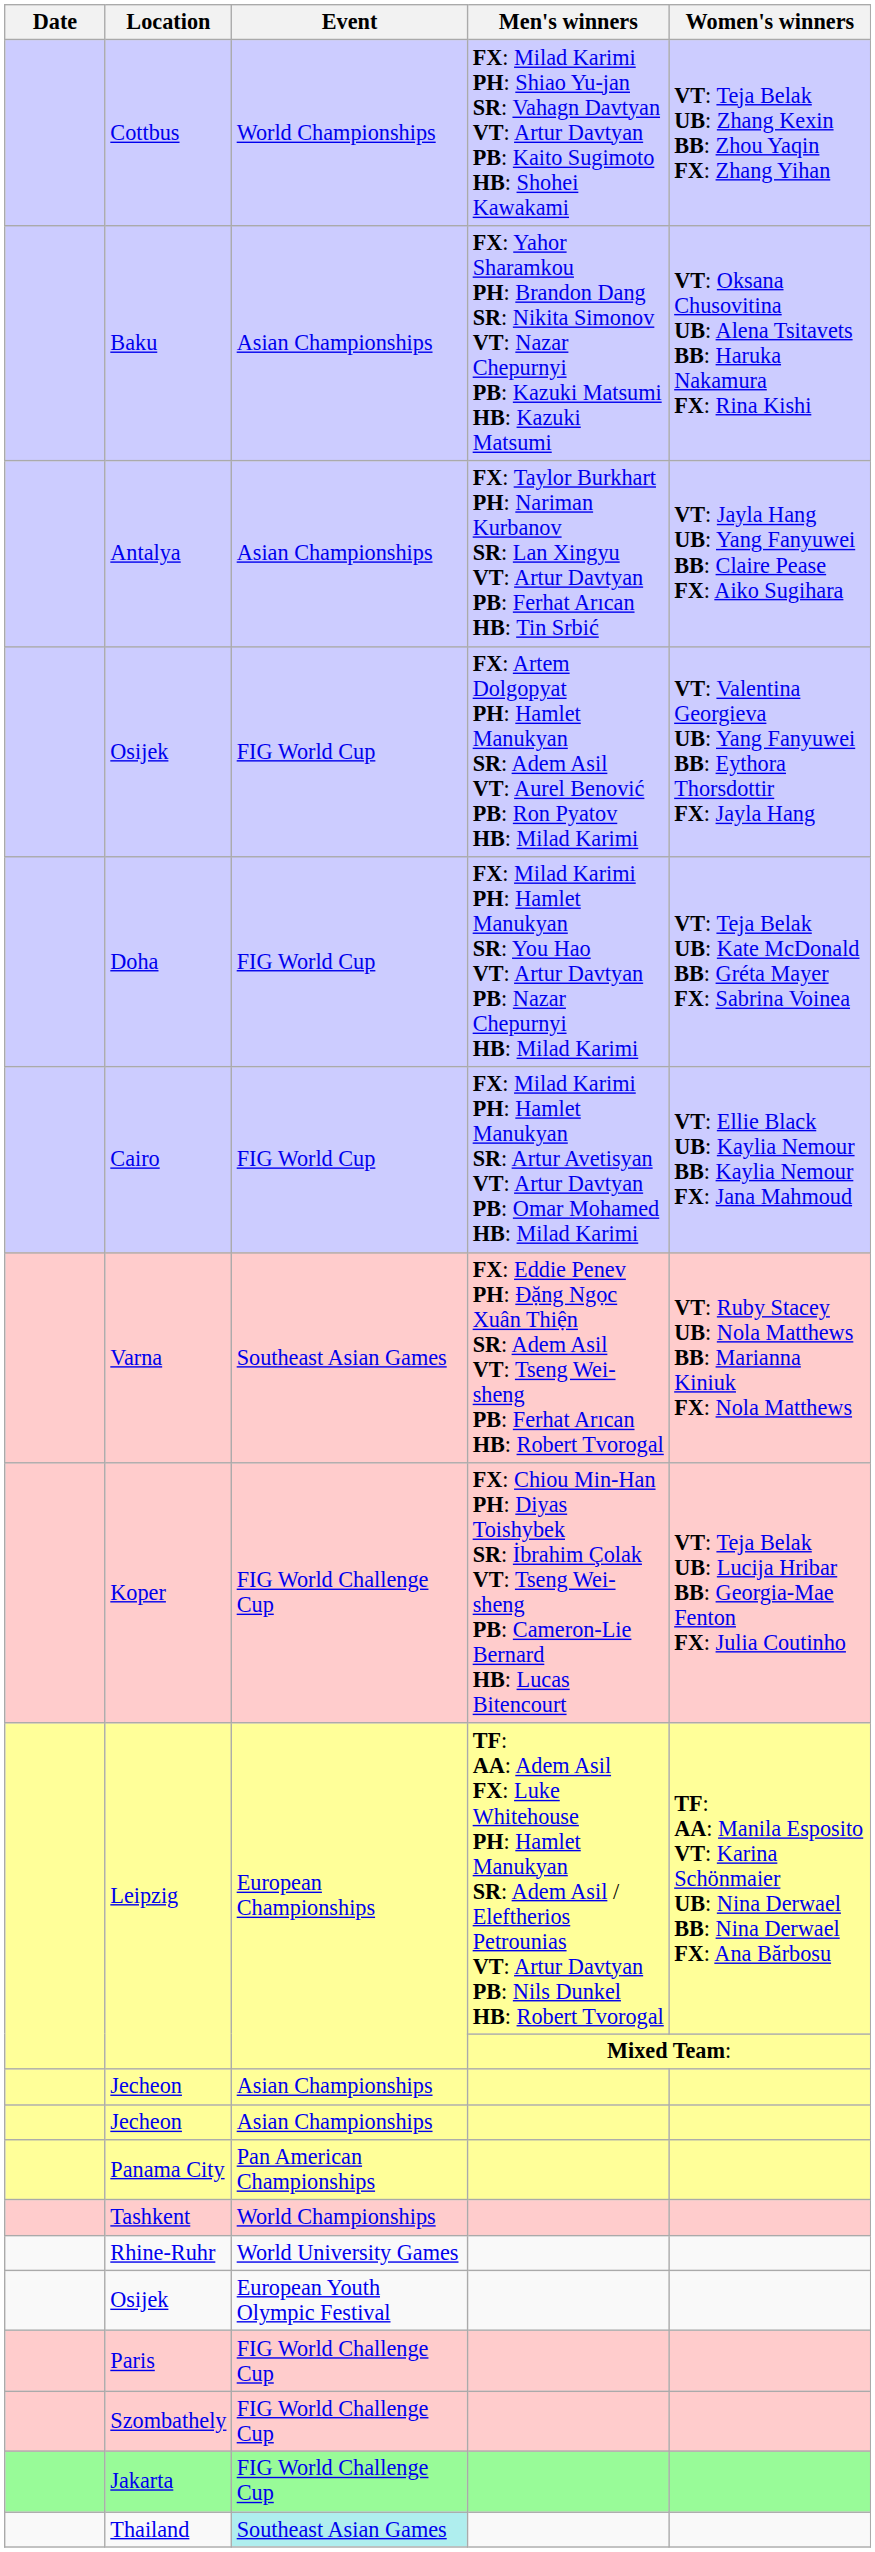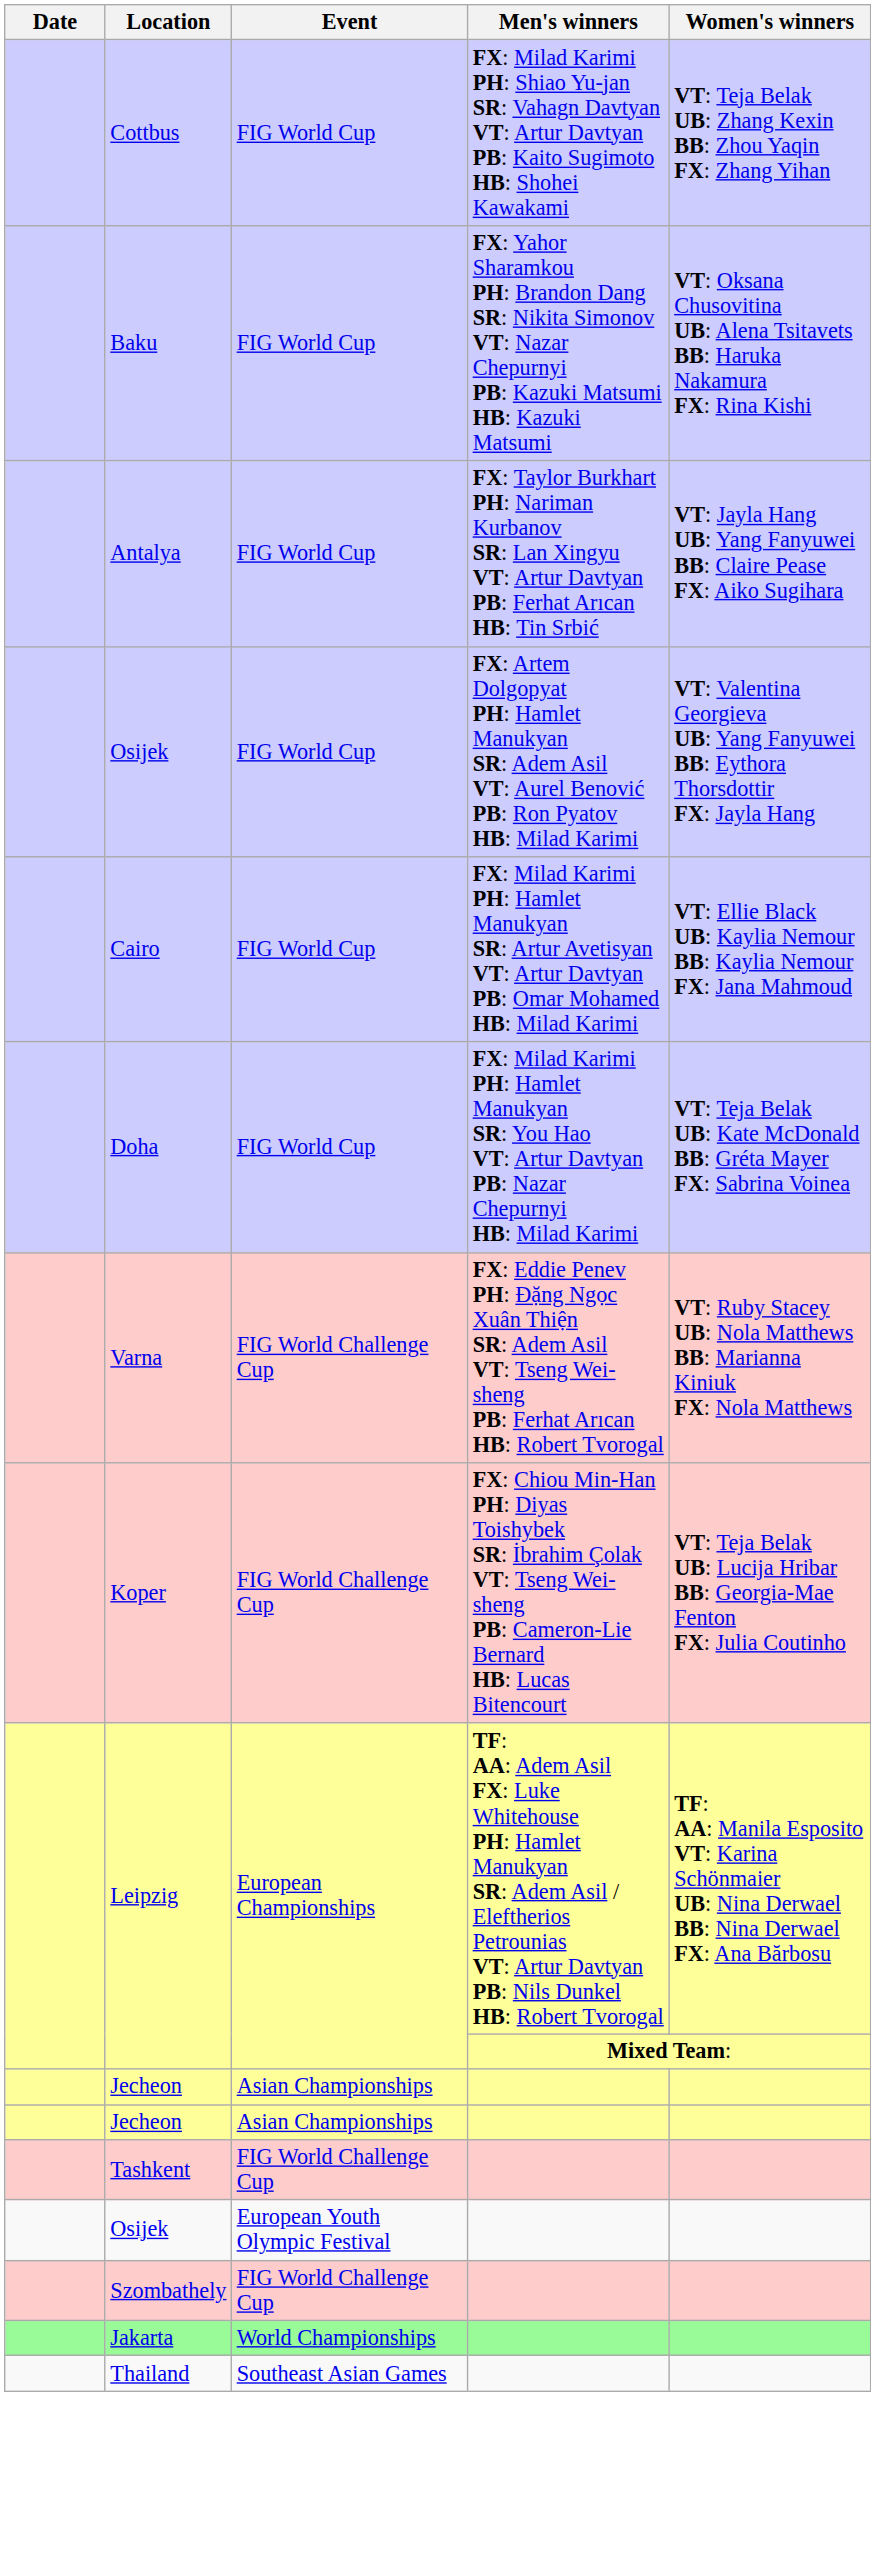Cottbus | Event: World Championships -> FIG World Cup
Baku | Event: Asian Championships -> FIG World Cup
Antalya | Event: Asian Championships -> FIG World Cup
rows swapped: Doha <-> Cairo
Varna | Event: Southeast Asian Games -> FIG World Challenge Cup
- row: Panama City | Pan American Championships
Tashkent | Event: World Championships -> FIG World Challenge Cup
- row: Rhine-Ruhr | World University Games
- row: Paris | FIG World Challenge Cup
Jakarta | Event: FIG World Challenge Cup -> World Championships
Thailand | Event: paleturquoise background -> no background
